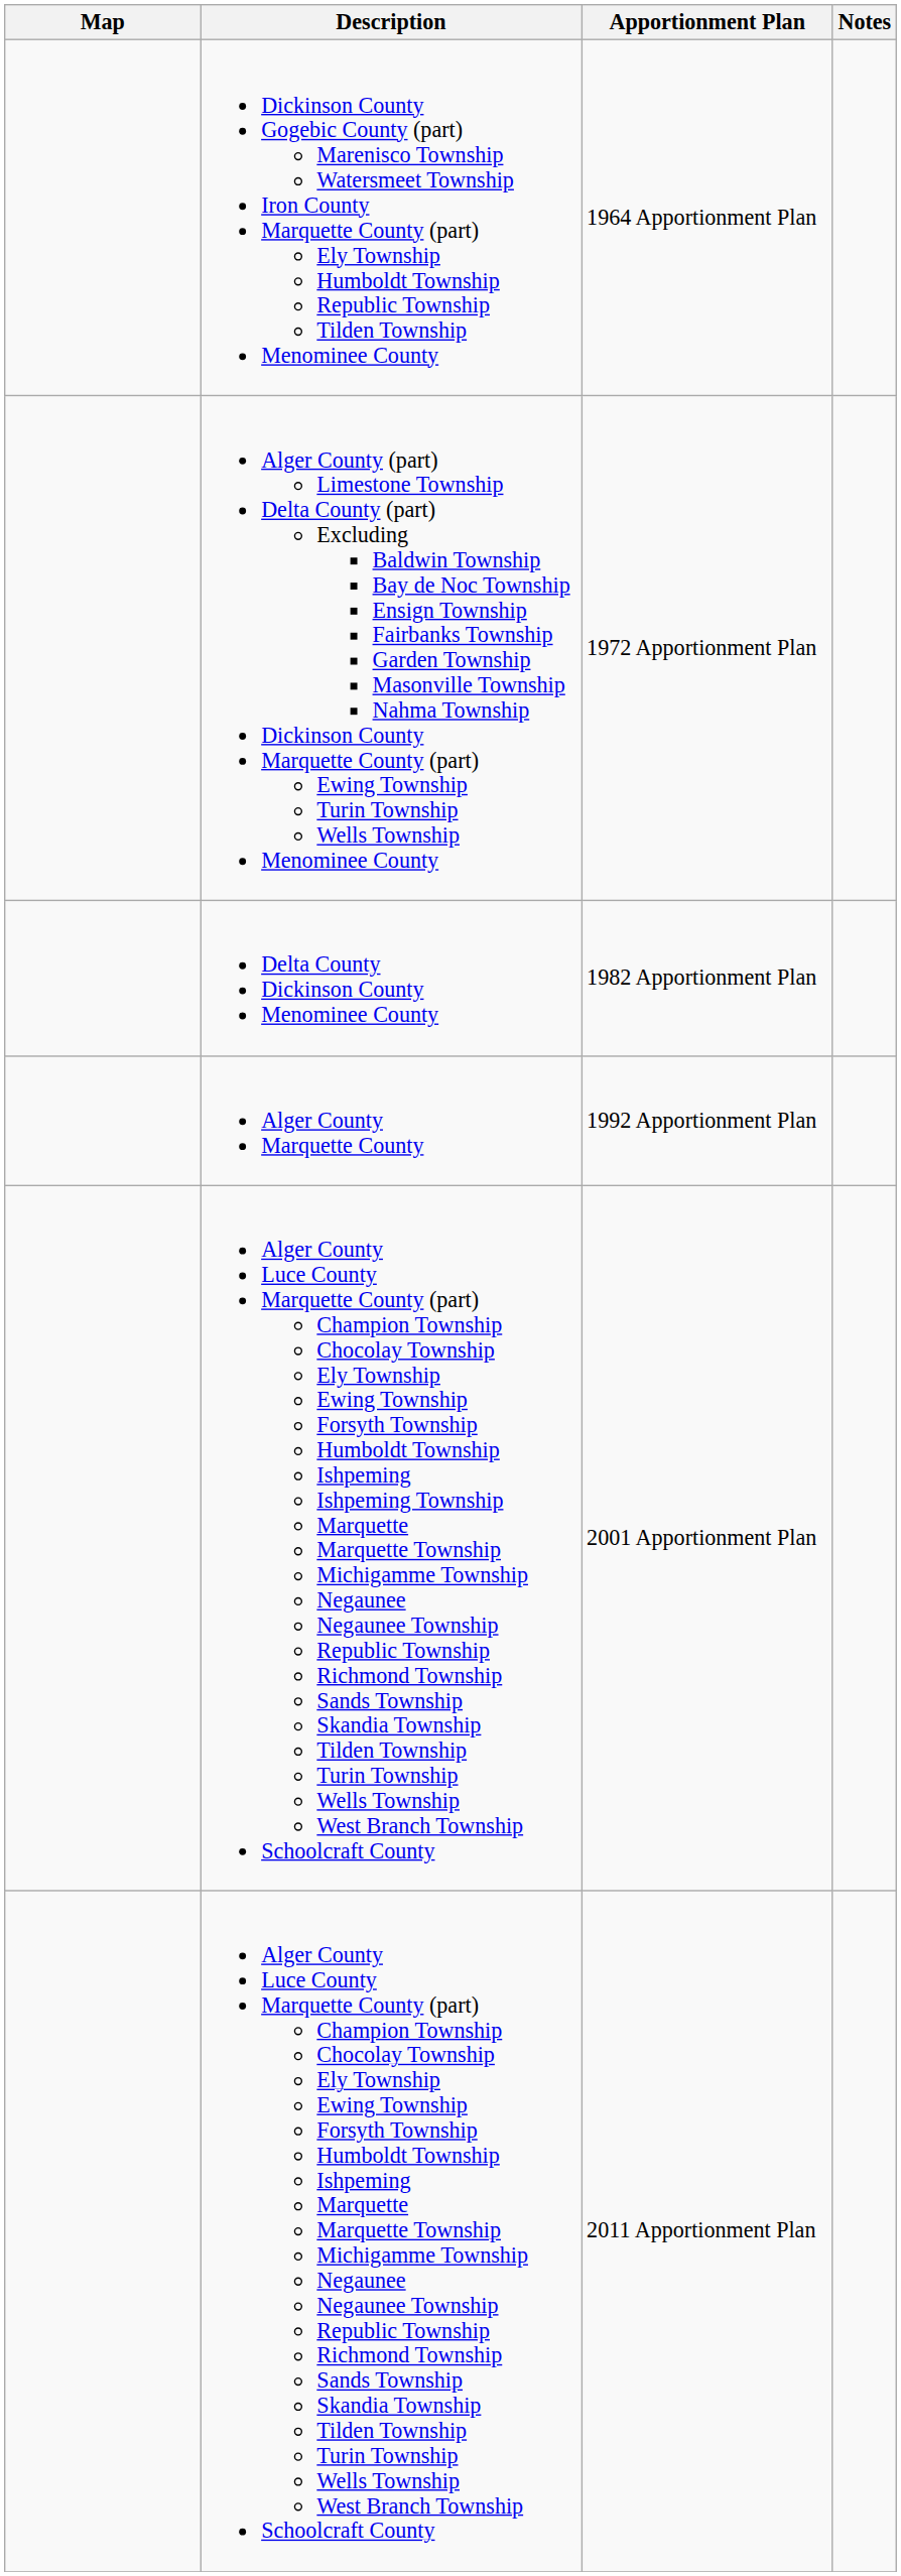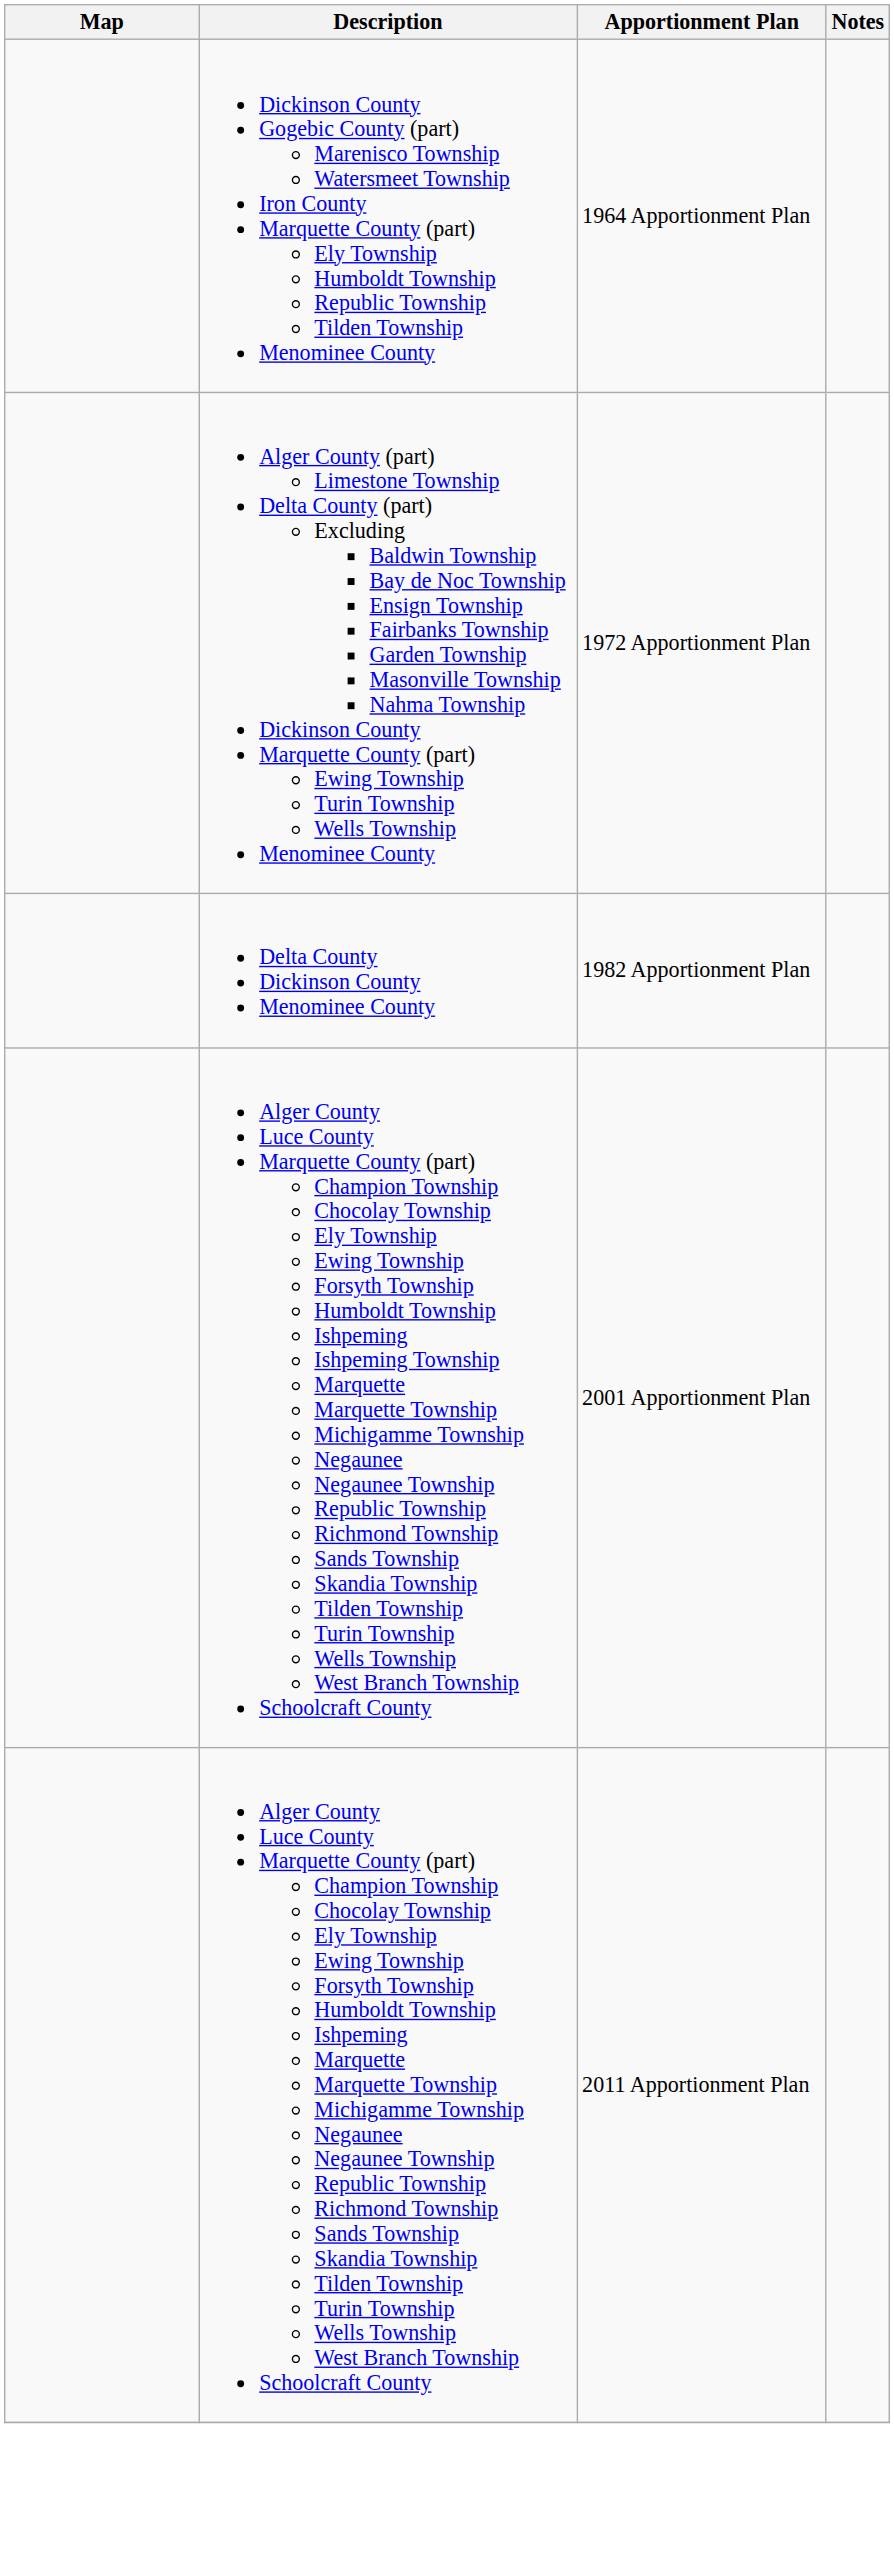- row: Alger County Marquette County | 1992 Apportionment Plan
